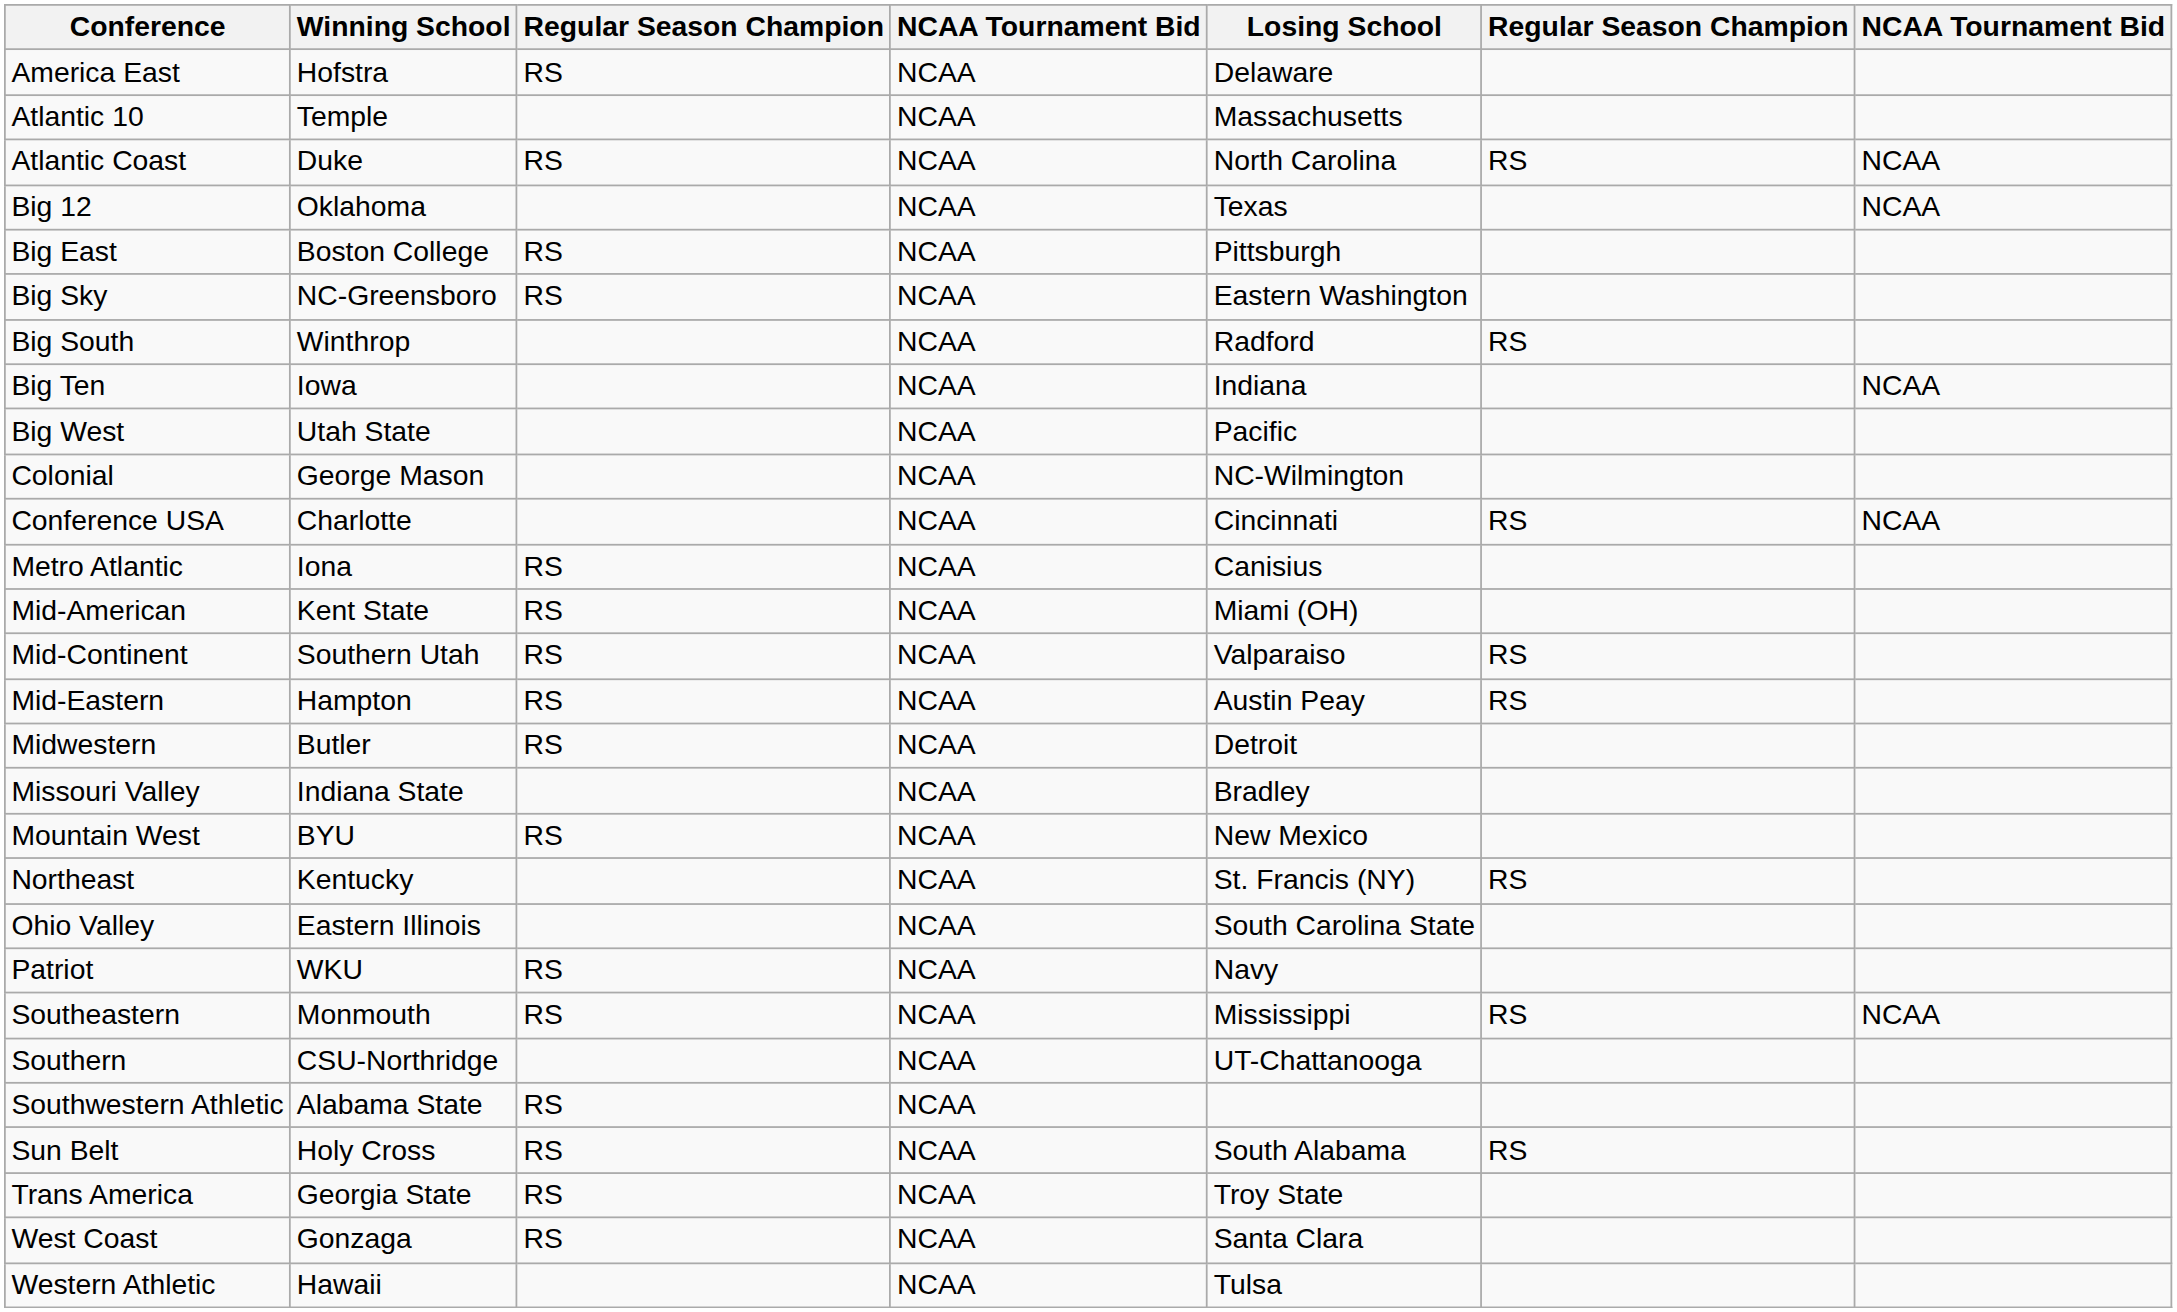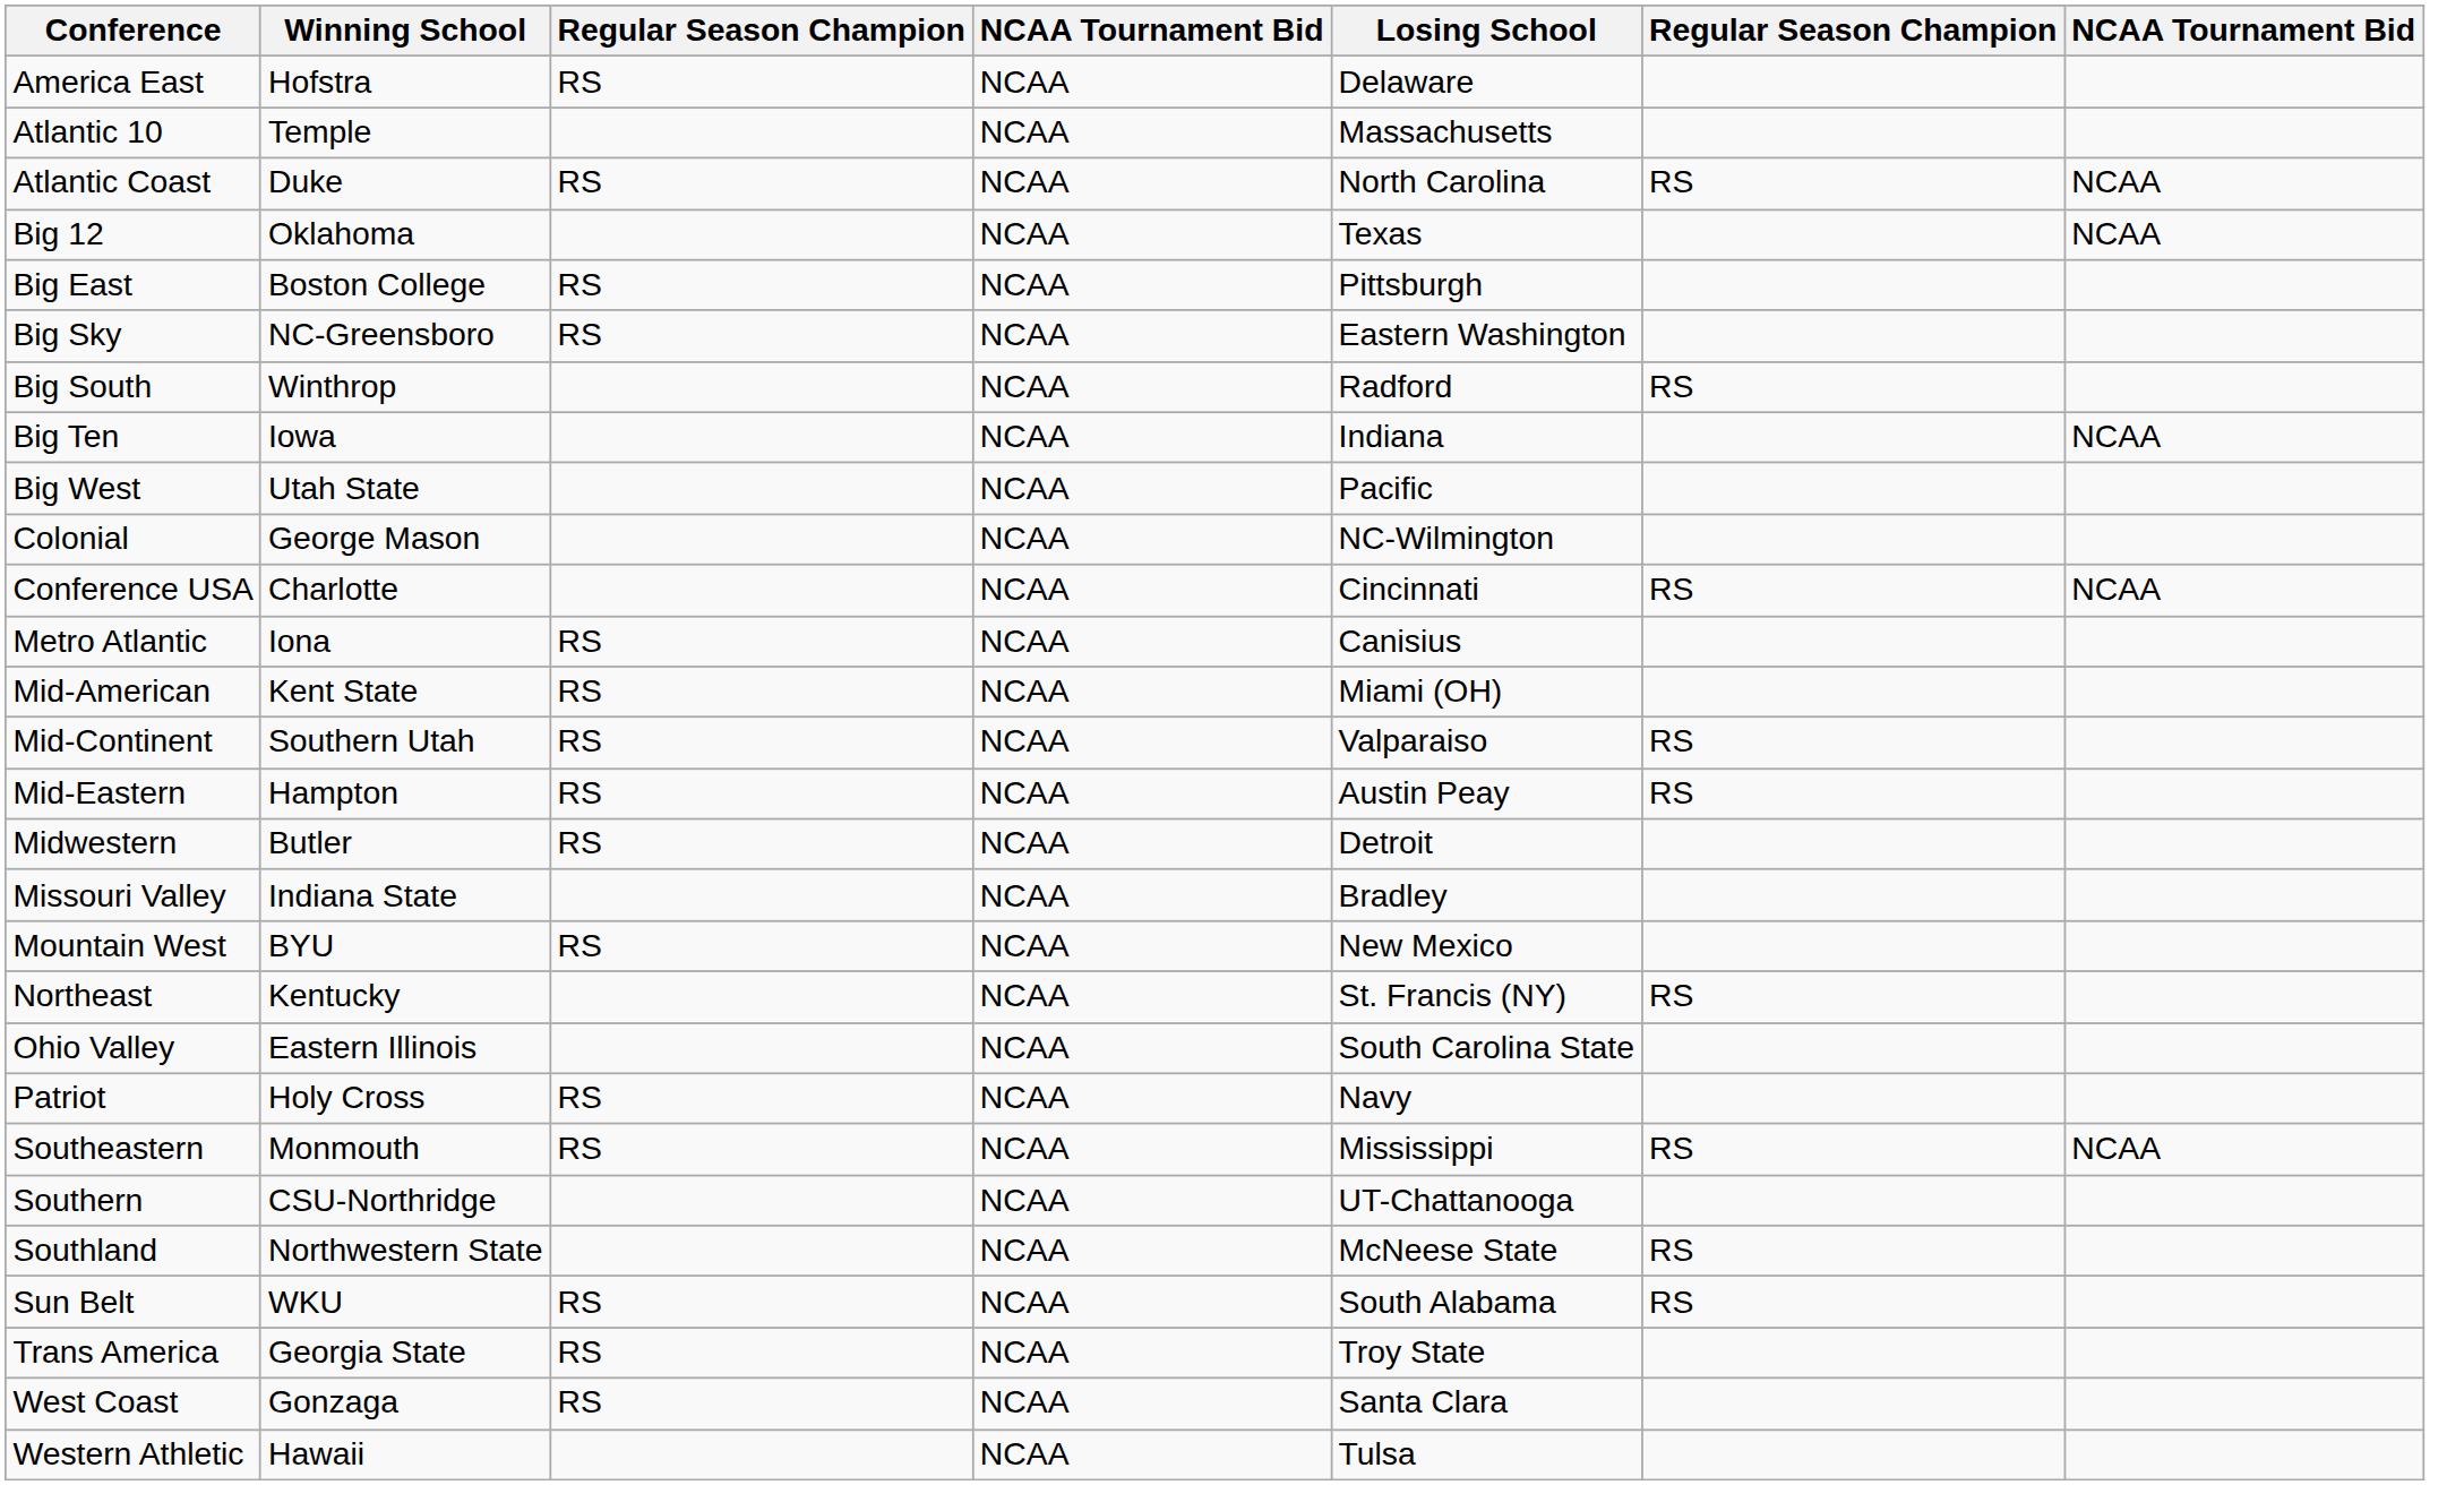Patriot | Winning School: WKU -> Holy Cross
+ row: Southland | Northwestern State | NCAA | McNeese State | RS
- row: Southwestern Athletic | Alabama State | RS | NCAA
Sun Belt | Winning School: Holy Cross -> WKU
